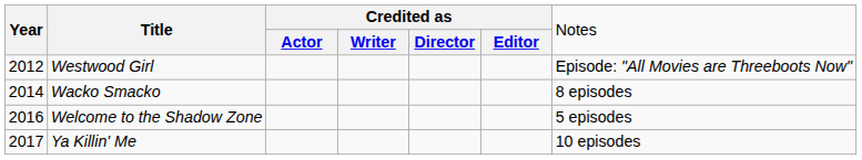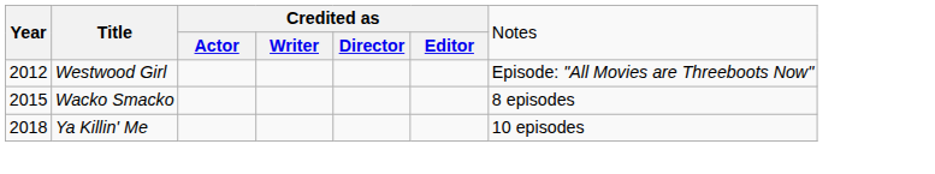Wacko Smacko | column 1: 2014 -> 2015
- row: 2016 | Welcome to the Shadow Zone | 5 episodes
Ya Killin' Me | column 1: 2017 -> 2018
